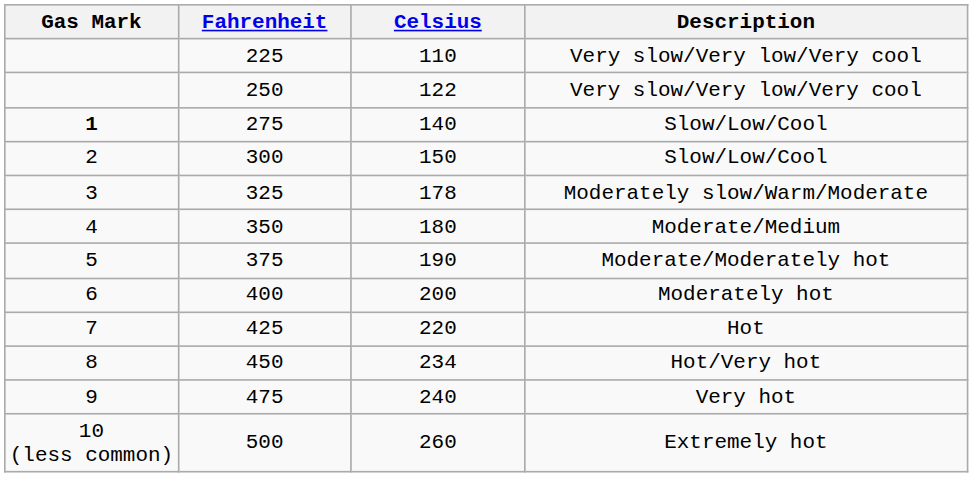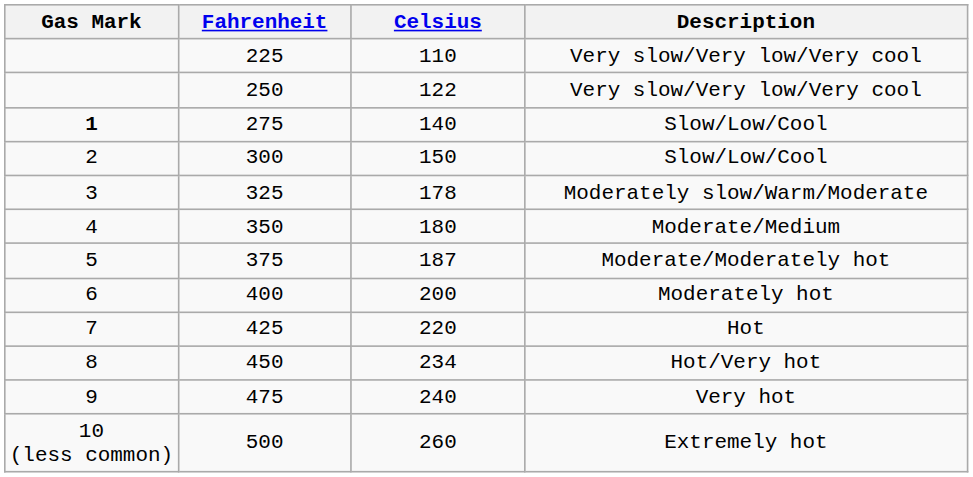375 | Celsius: 190 -> 187
